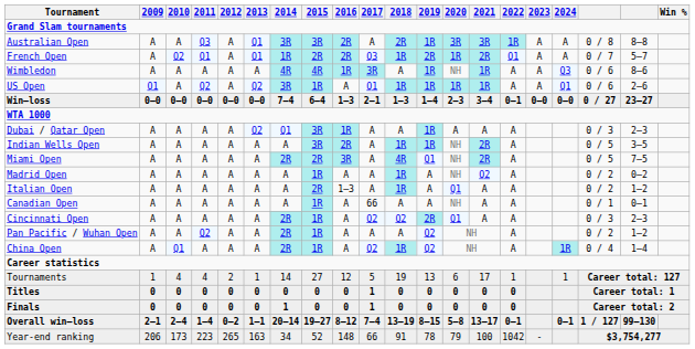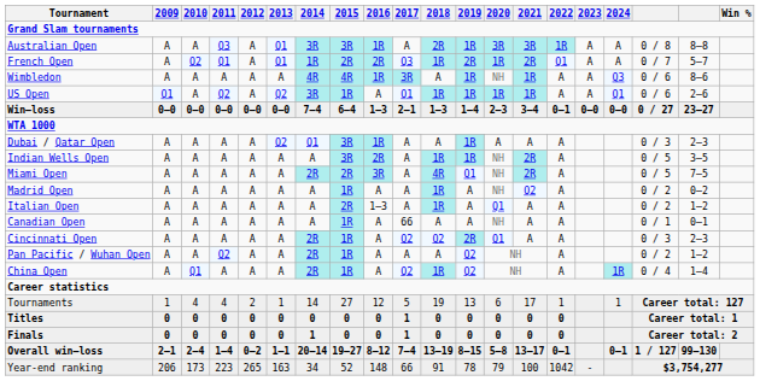Australian Open | 2016: 2R -> 1R
